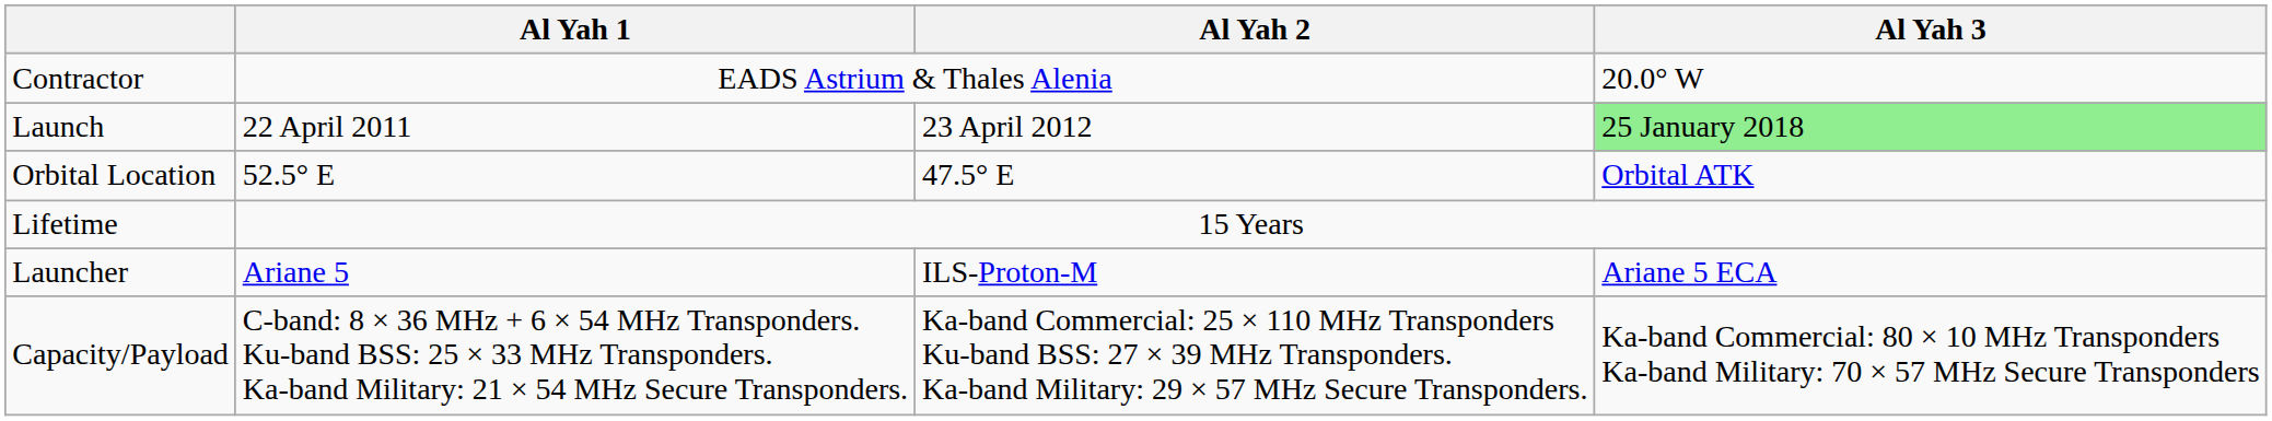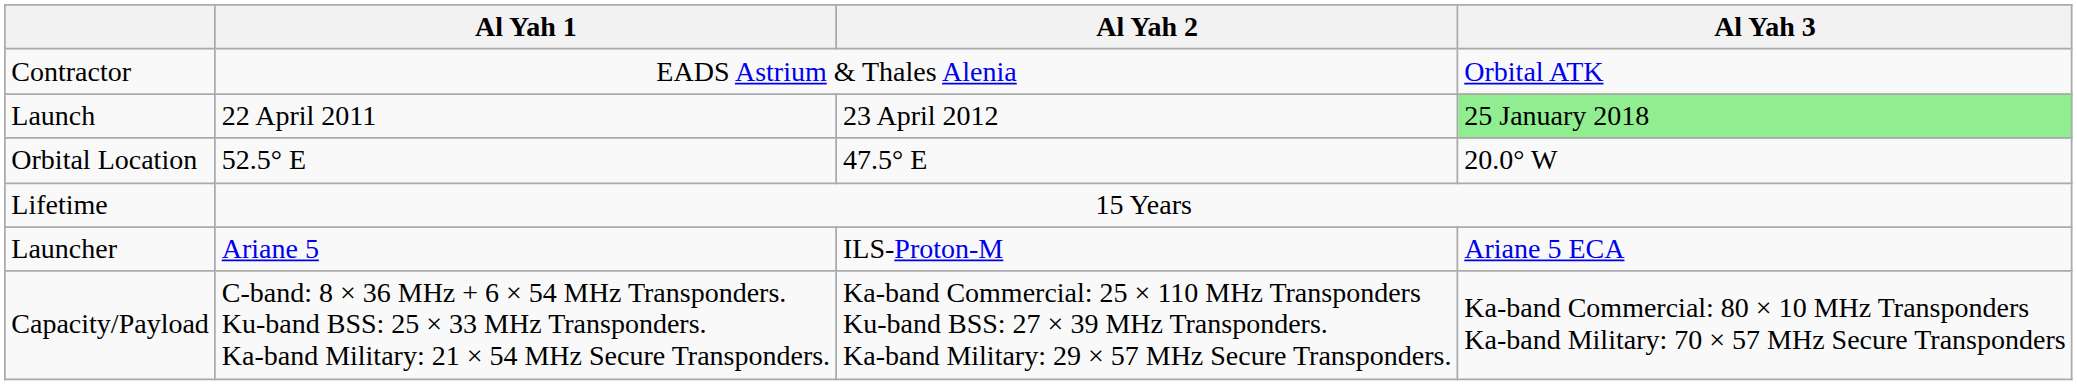Contractor | Al Yah 3: 20.0° W -> Orbital ATK
Orbital Location | Al Yah 3: Orbital ATK -> 20.0° W
